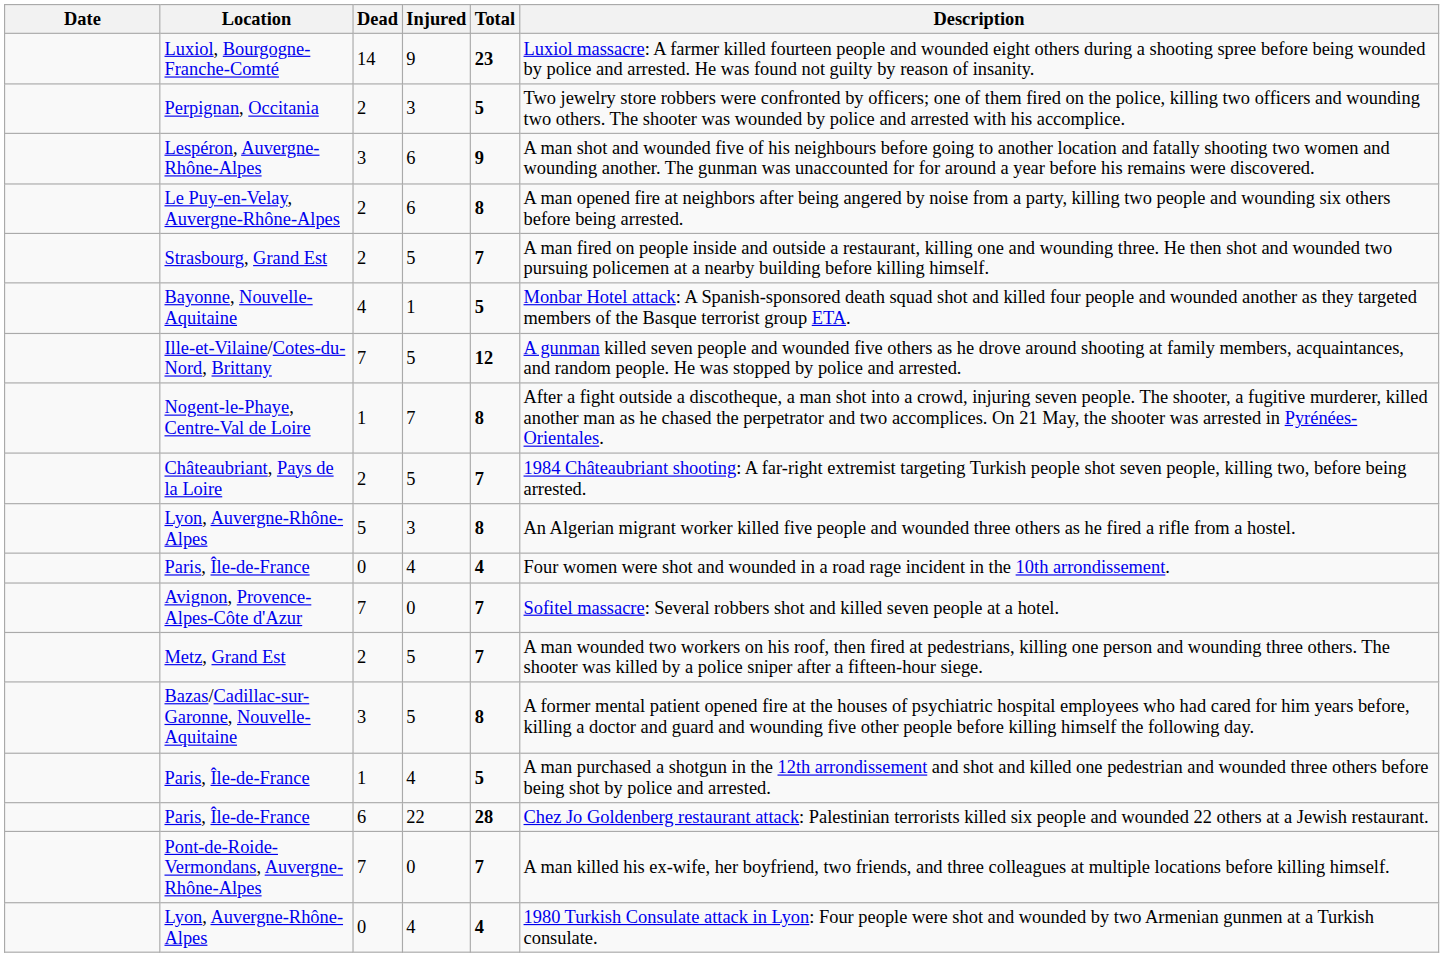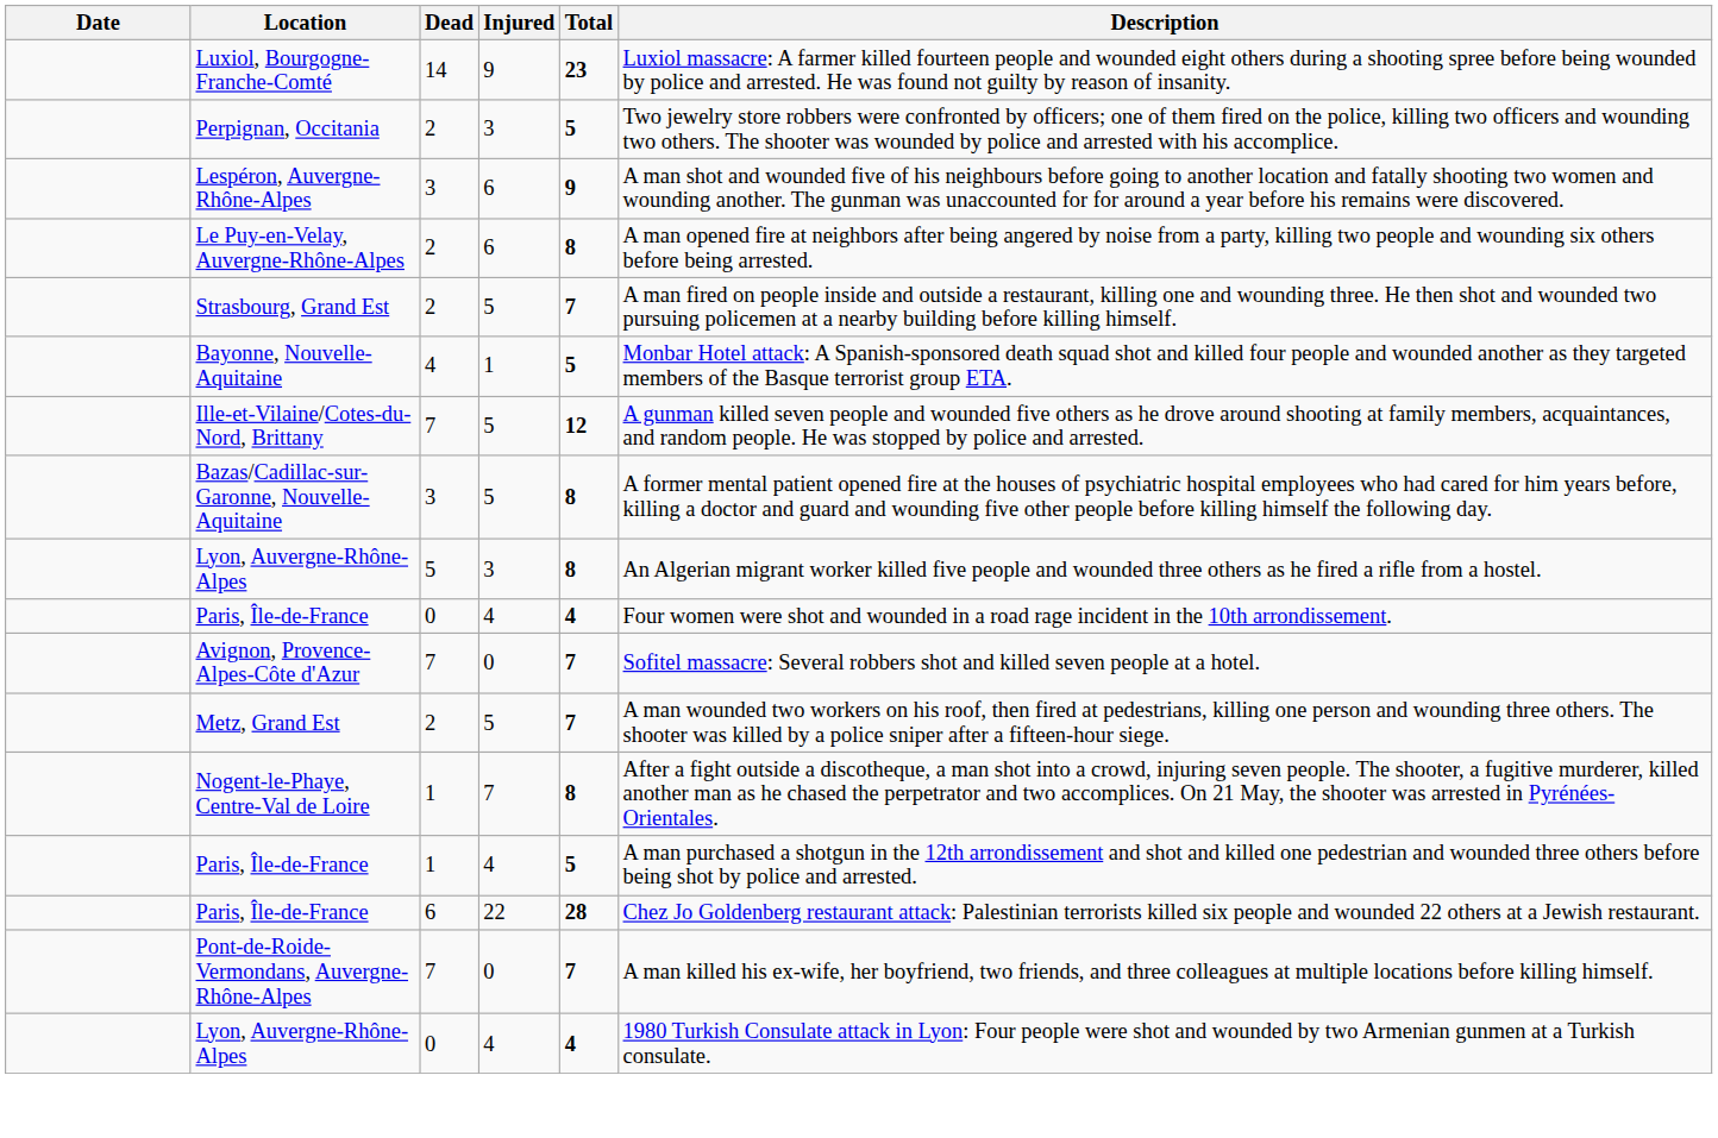rows swapped: Nogent-le-Phaye, Centre-Val de Loire <-> Bazas/Cadillac-sur-Garonne, Nouvelle-Aquitaine
- row: Châteaubriant, Pays de la Loire | 2 | 5 | 7 | 1984 Châteaubriant shooting: A far-right extremist targeting Turkish people shot seven people, killing two, before being arrested.
